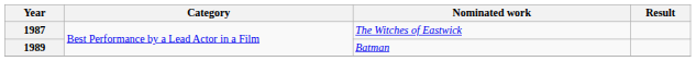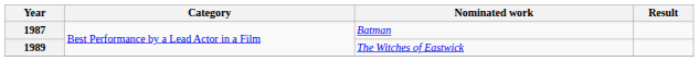1987 | Nominated work: The Witches of Eastwick -> Batman
1989 | Nominated work: Batman -> The Witches of Eastwick
